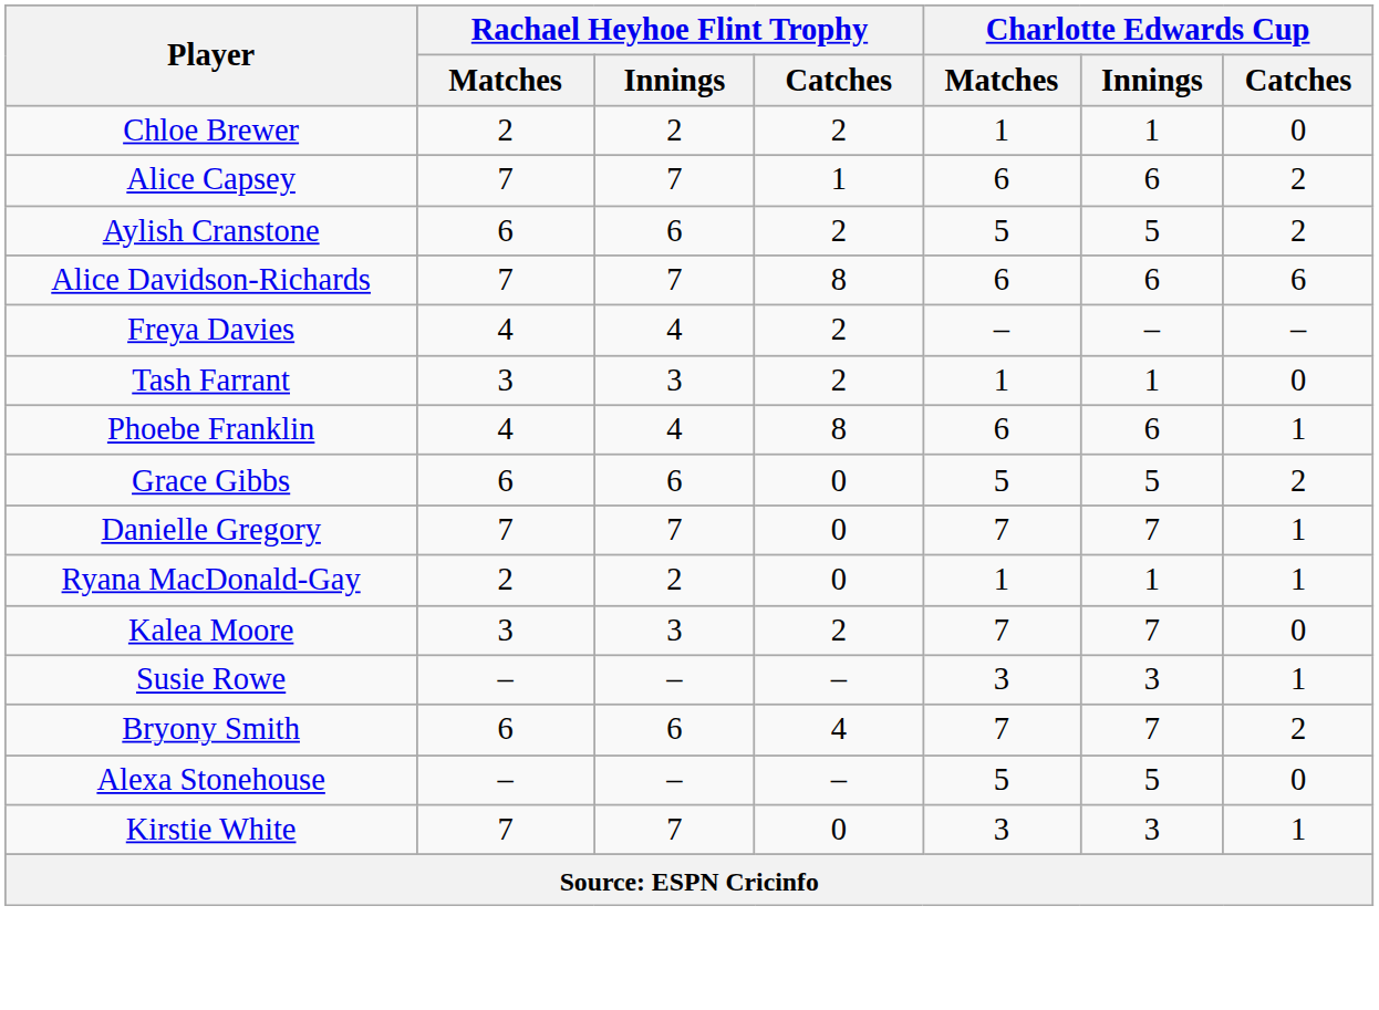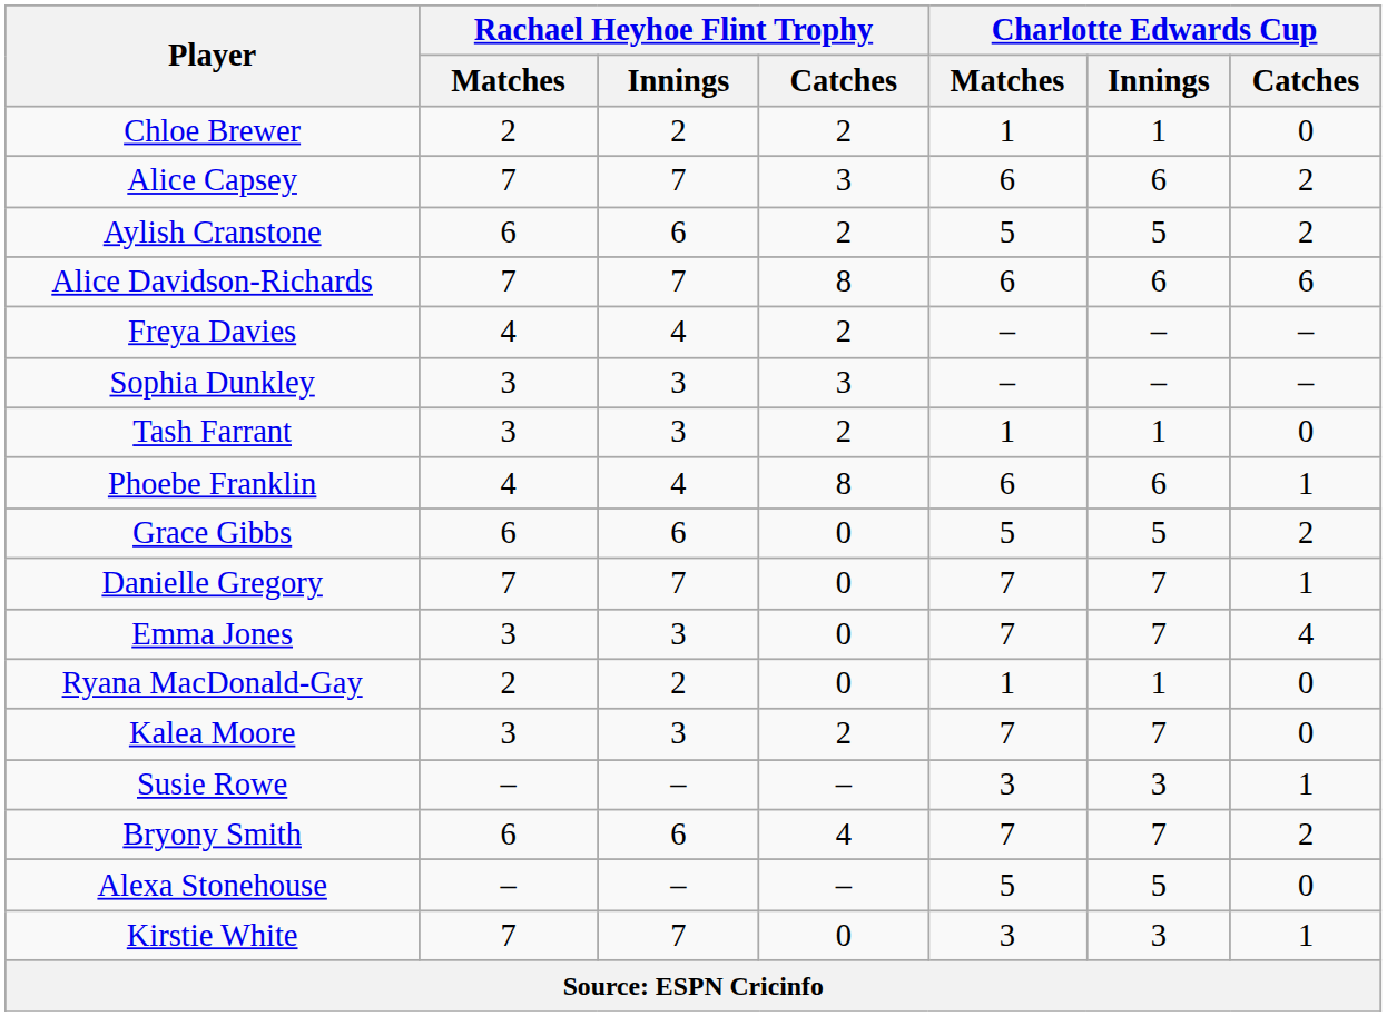Alice Capsey | Rachael Heyhoe Flint Trophy / Catches: 1 -> 3
+ row: Sophia Dunkley | 3 | 3 | 3 | – | – | –
+ row: Emma Jones | 3 | 3 | 0 | 7 | 7 | 4
Ryana MacDonald-Gay | Charlotte Edwards Cup / Catches: 1 -> 0
